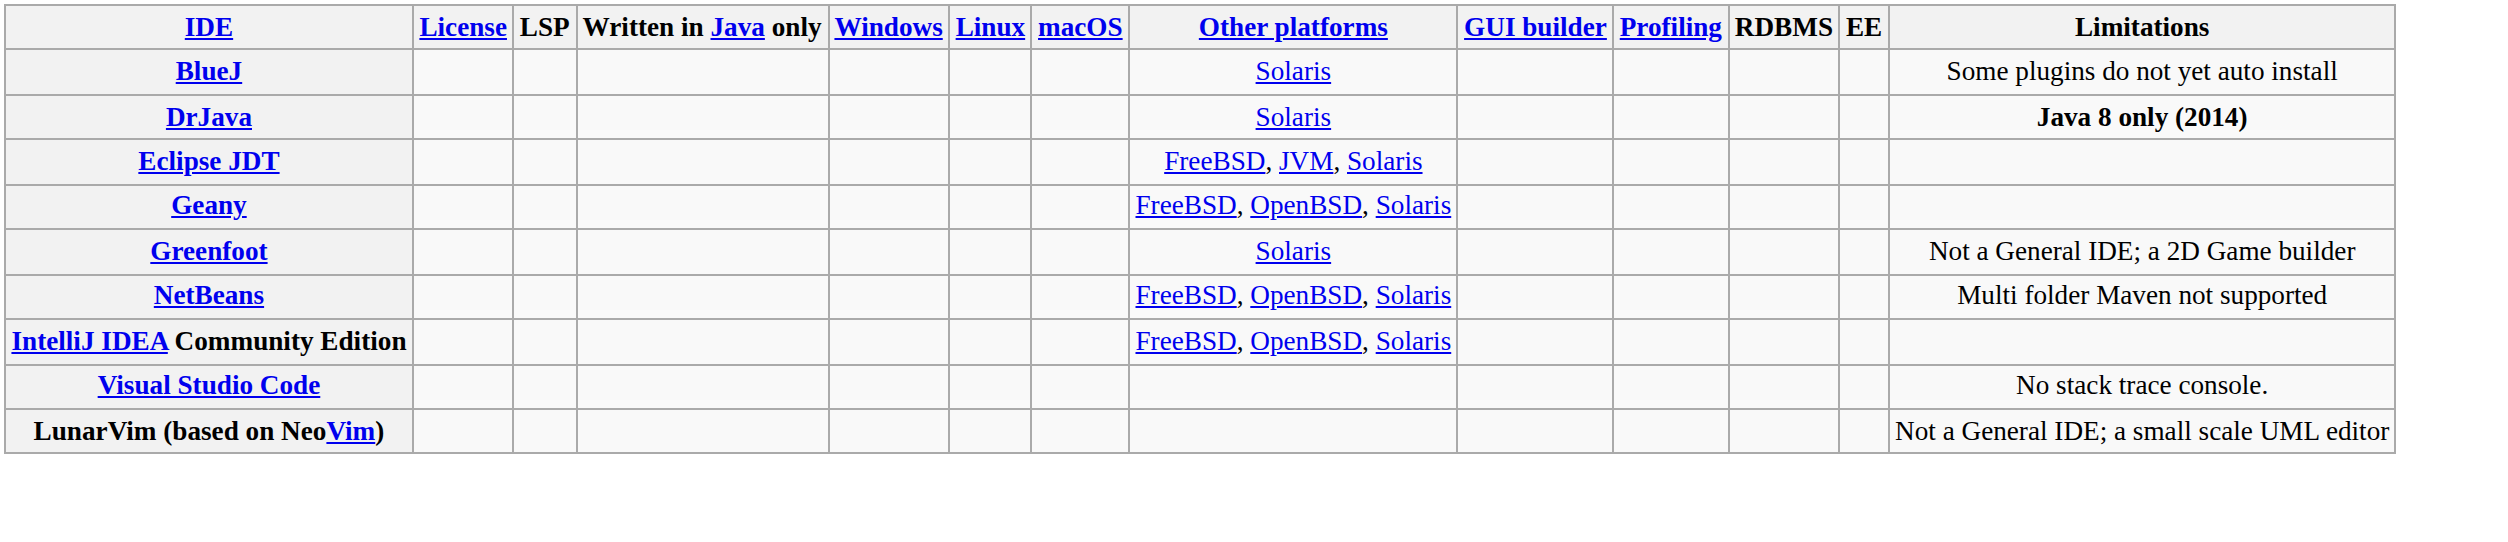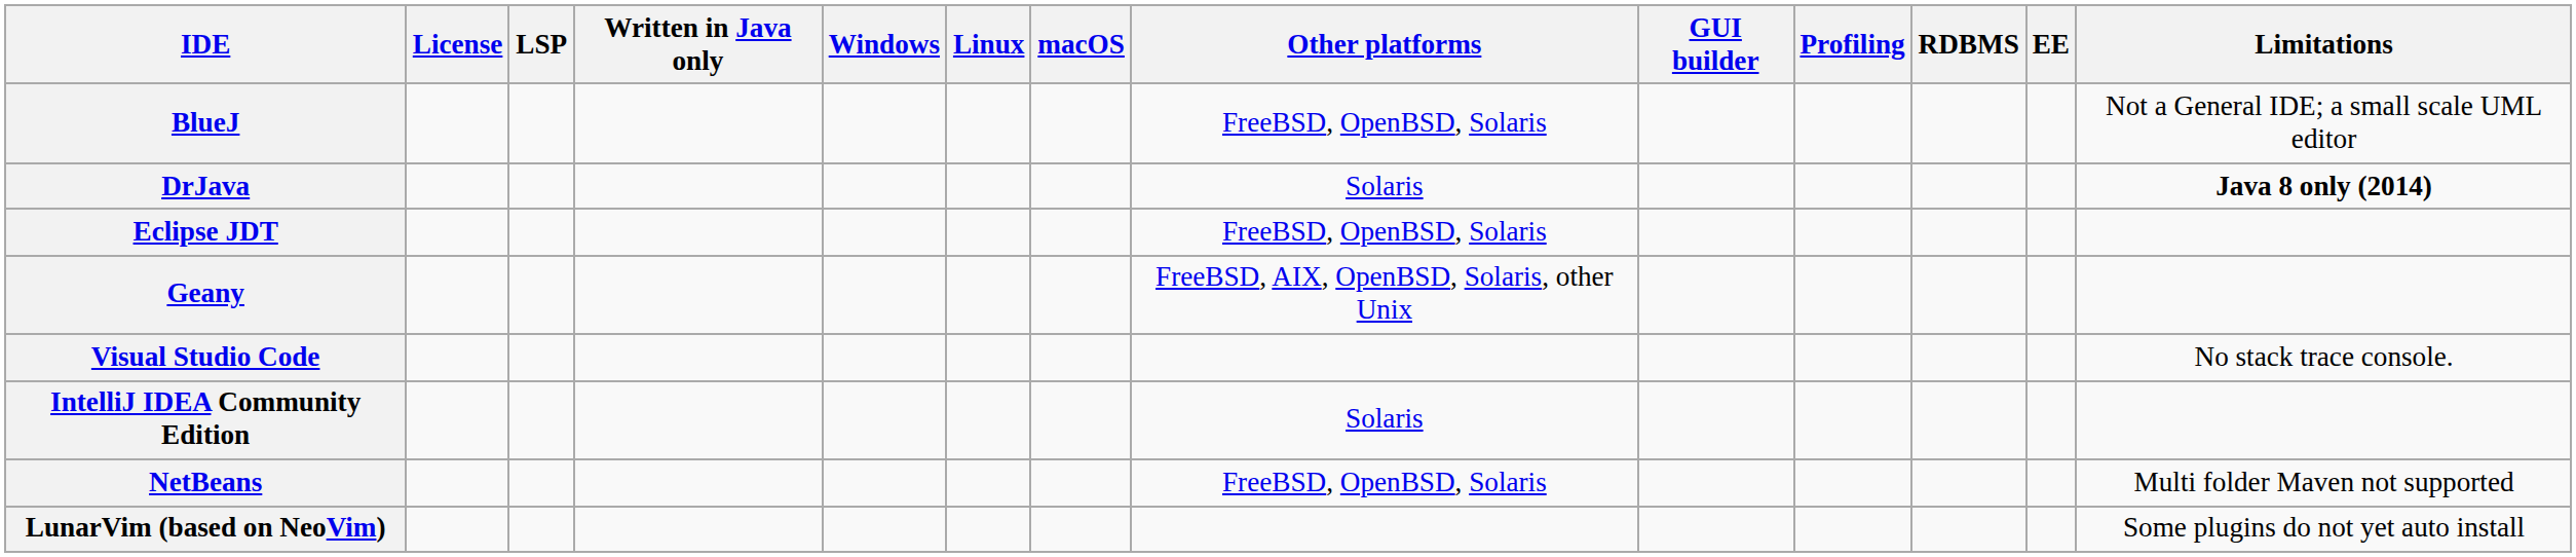BlueJ | Other platforms: Solaris -> FreeBSD, OpenBSD, Solaris
BlueJ | Limitations: Some plugins do not yet auto install -> Not a General IDE; a small scale UML editor
Eclipse JDT | Other platforms: FreeBSD, JVM, Solaris -> FreeBSD, OpenBSD, Solaris
Geany | Other platforms: FreeBSD, OpenBSD, Solaris -> FreeBSD, AIX, OpenBSD, Solaris, other Unix
- row: Greenfoot | Solaris | Not a General IDE; a 2D Game builder
rows swapped: NetBeans <-> Visual Studio Code
IntelliJ IDEA Community Edition | Other platforms: FreeBSD, OpenBSD, Solaris -> Solaris
LunarVim (based on NeoVim) | Limitations: Not a General IDE; a small scale UML editor -> Some plugins do not yet auto install
